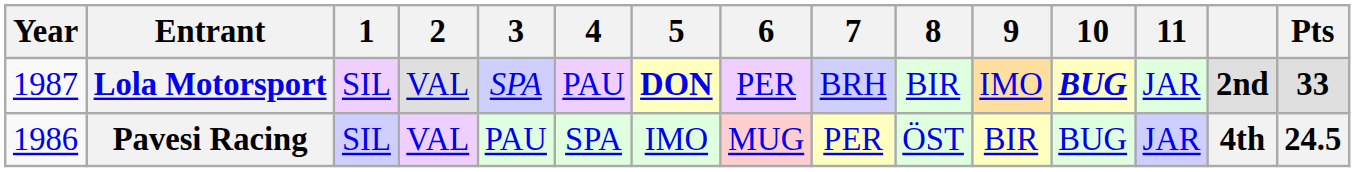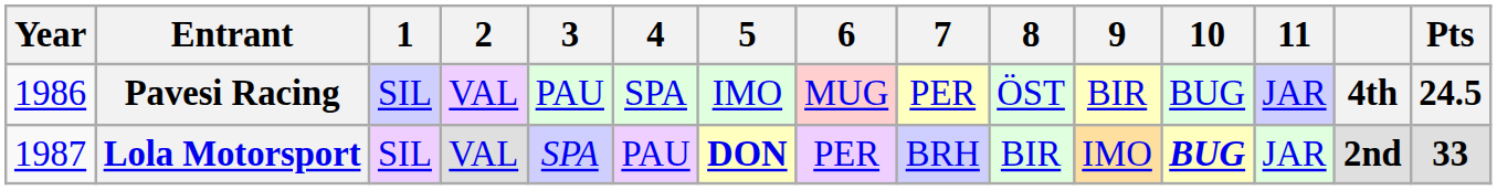rows swapped: Pavesi Racing <-> Lola Motorsport
